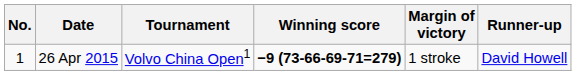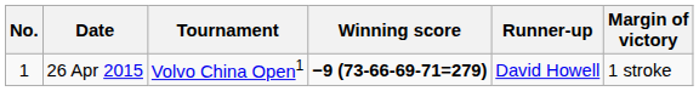columns swapped: Margin of victory <-> Runner-up
